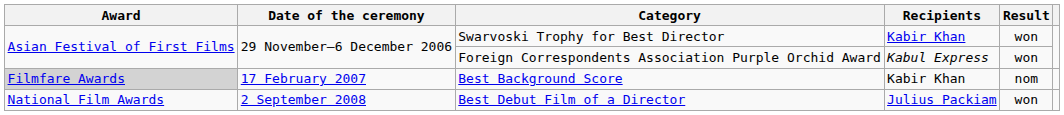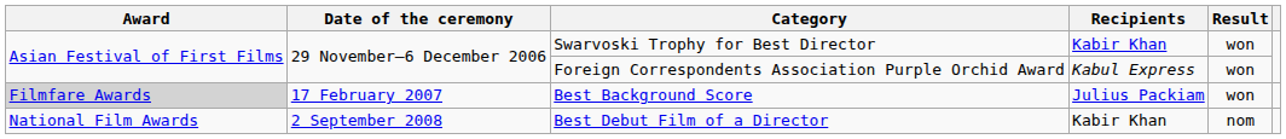Best Background Score | Recipients: Kabir Khan -> Julius Packiam
Best Background Score | Result: nom -> won
Best Debut Film of a Director | Recipients: Julius Packiam -> Kabir Khan
Best Debut Film of a Director | Result: won -> nom
